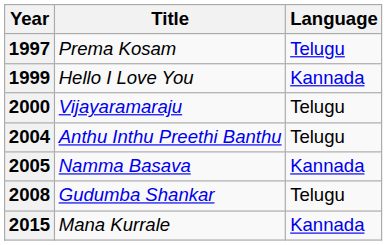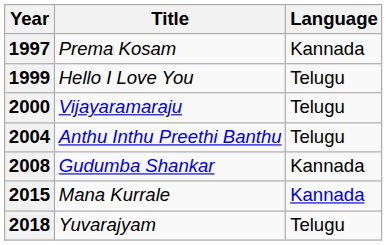1997 | Language: Telugu -> Kannada
1999 | Language: Kannada -> Telugu
- row: 2005 | Namma Basava | Kannada
2008 | Language: Telugu -> Kannada
+ row: 2018 | Yuvarajyam | Telugu
